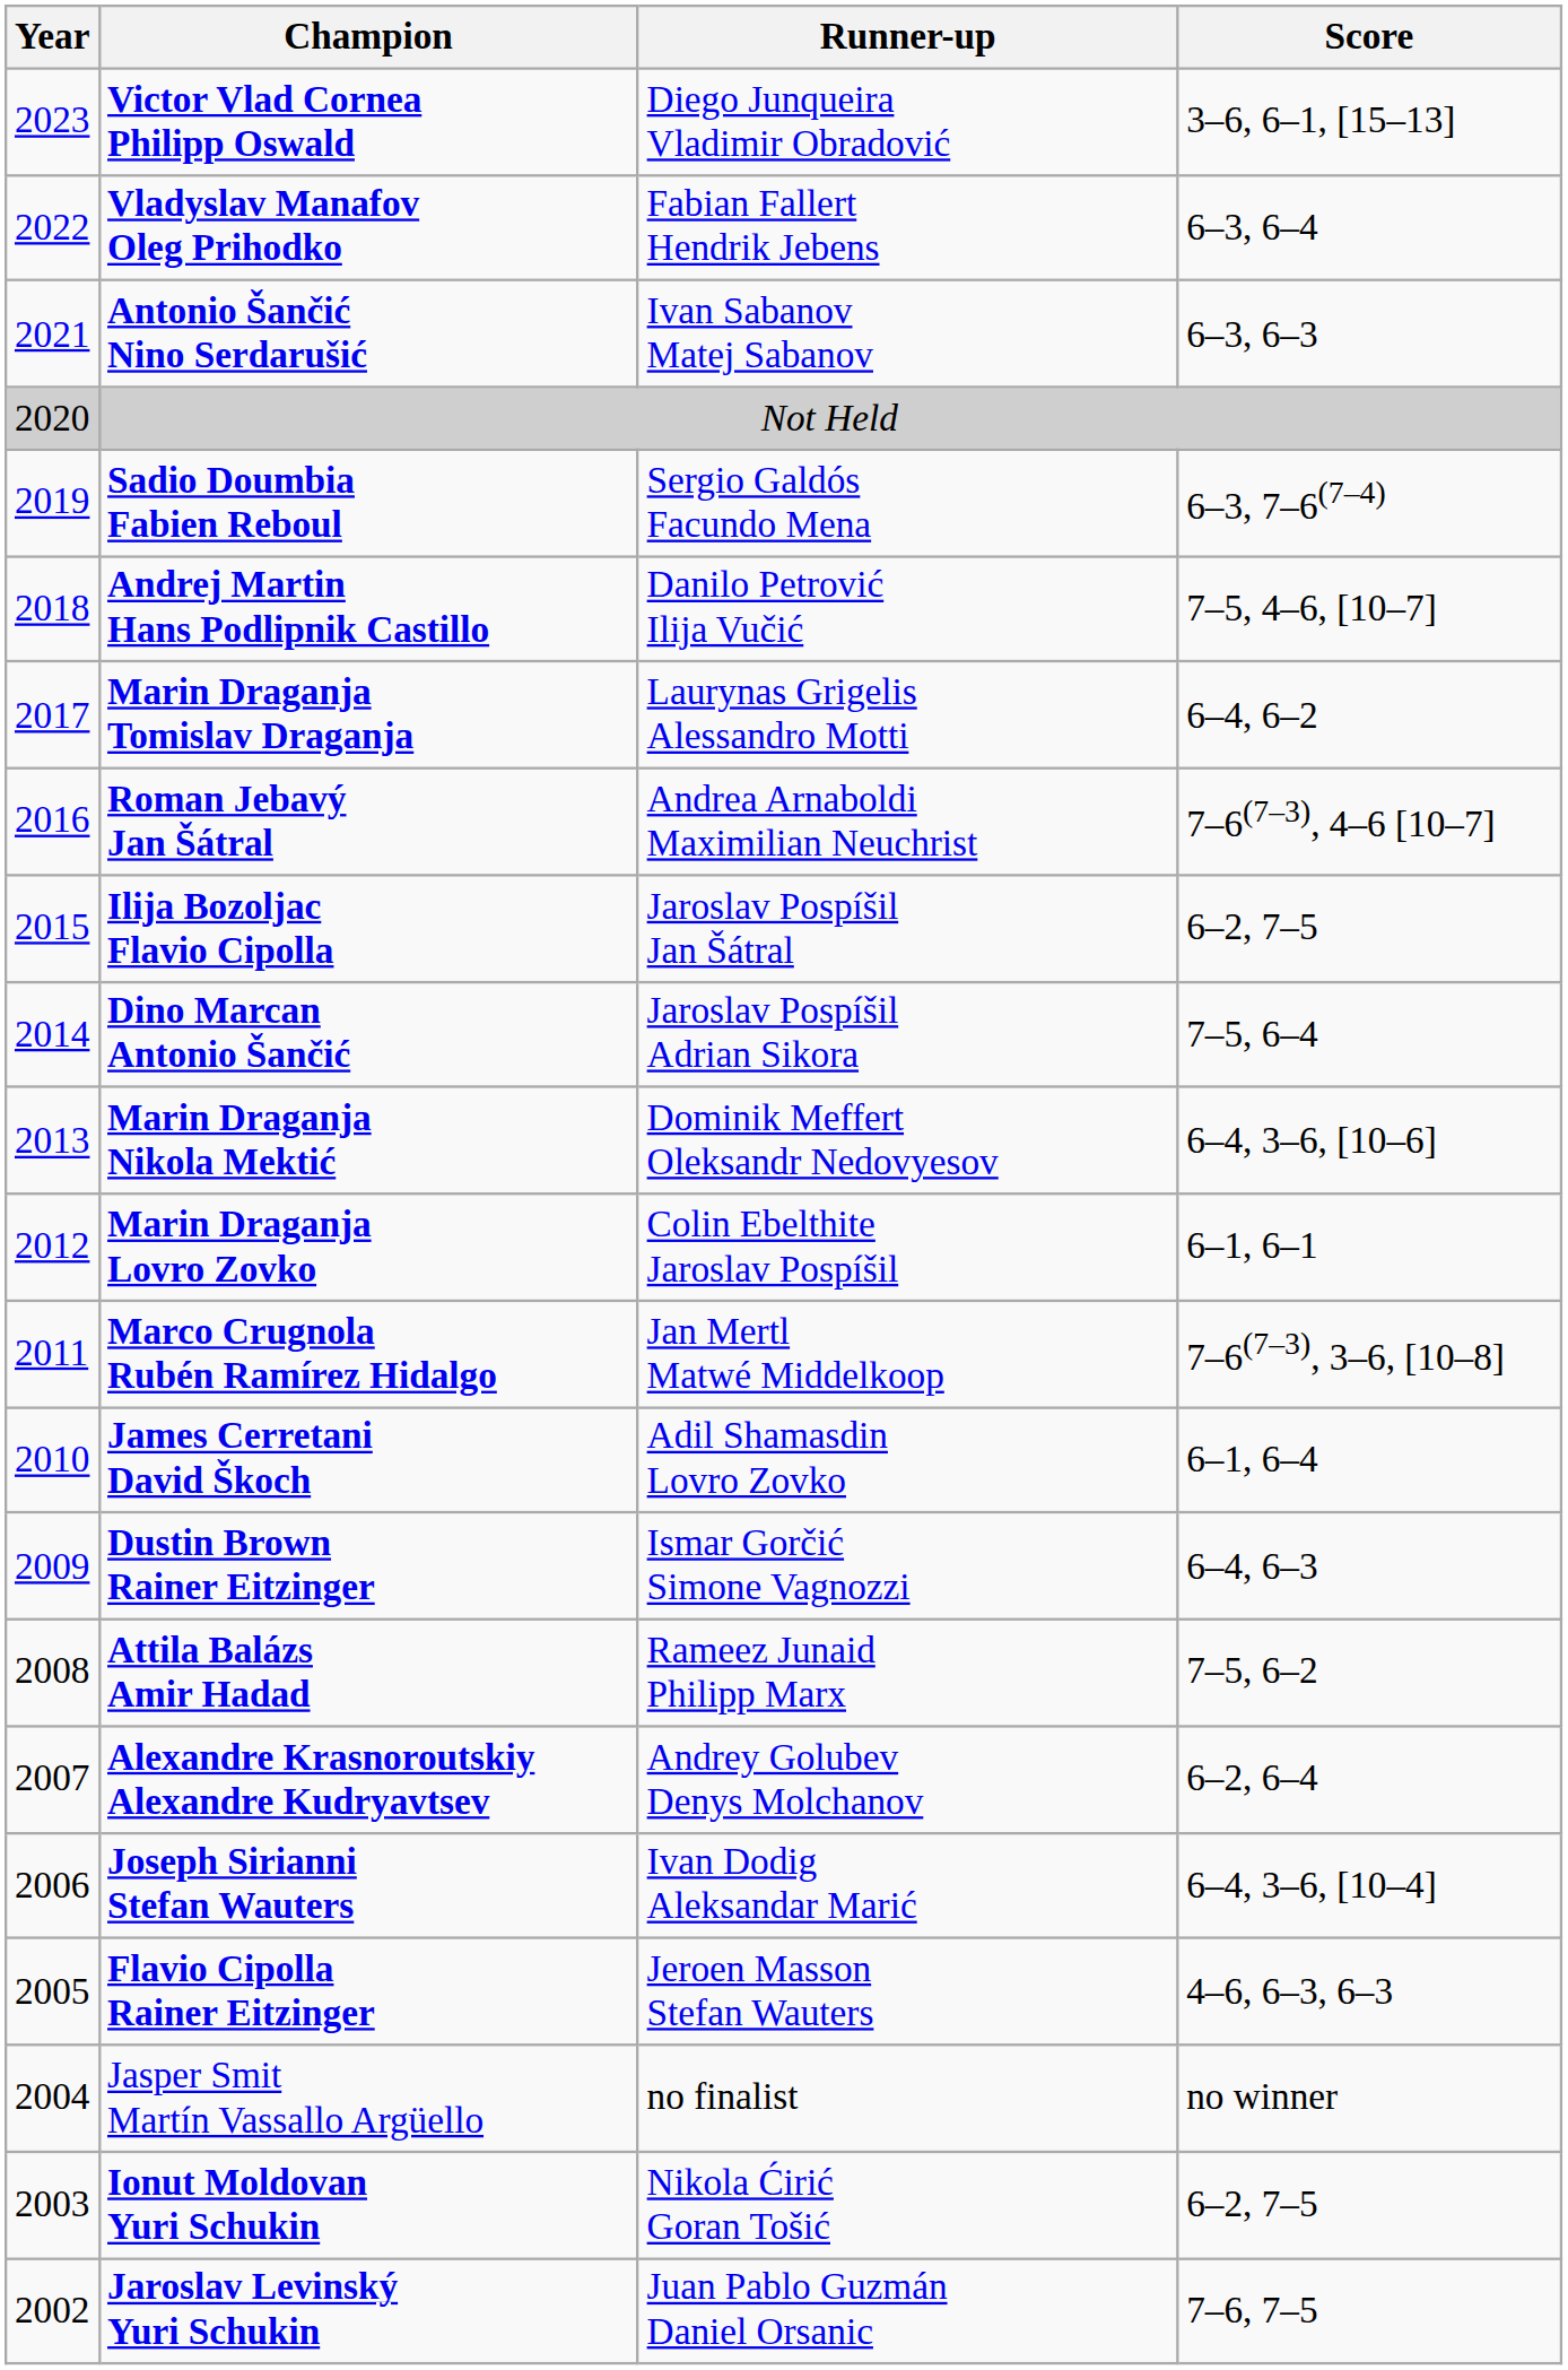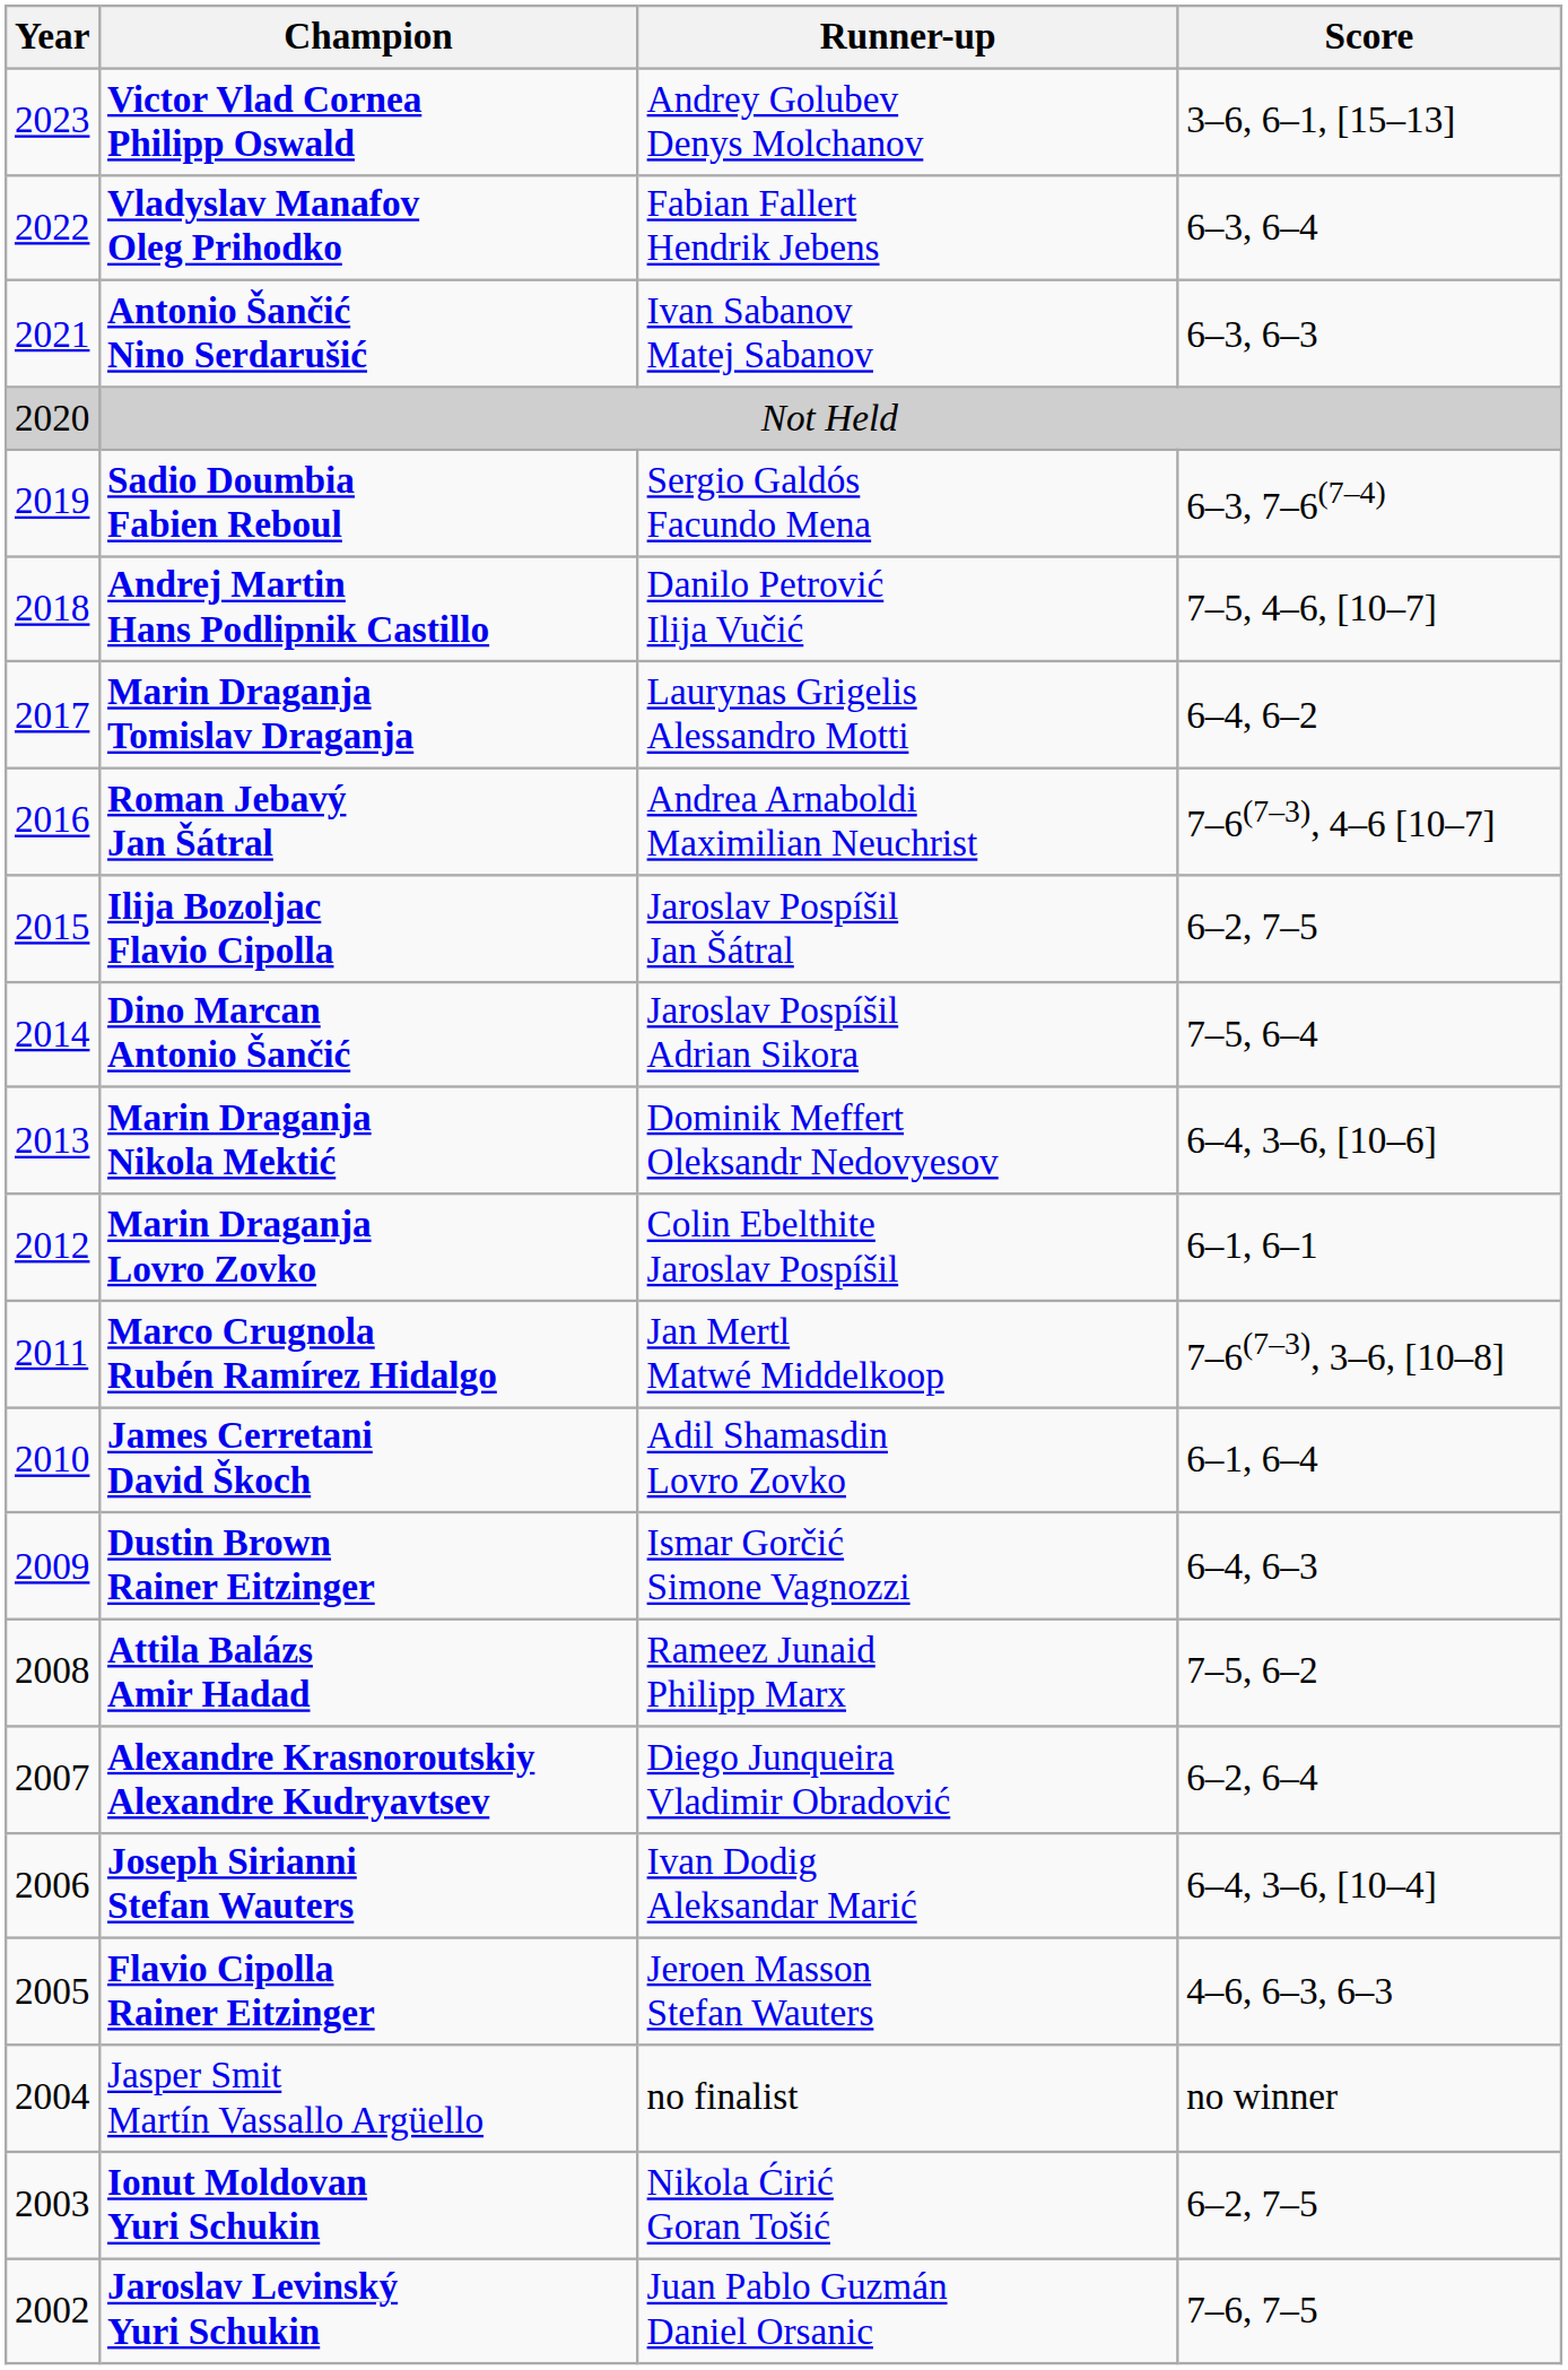Victor Vlad Cornea Philipp Oswald | Runner-up: Diego Junqueira Vladimir Obradović -> Andrey Golubev Denys Molchanov
Alexandre Krasnoroutskiy Alexandre Kudryavtsev | Runner-up: Andrey Golubev Denys Molchanov -> Diego Junqueira Vladimir Obradović
